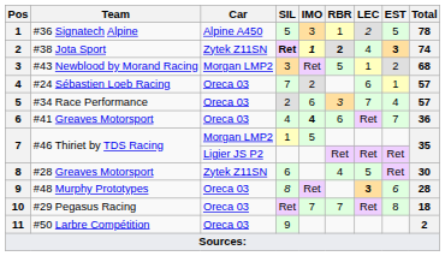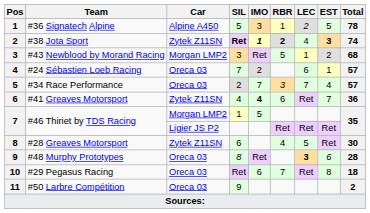#34 Race Performance | IMO: 6 -> 7
#41 Greaves Motorsport | Car: Oreca 03 -> Zytek Z11SN
#29 Pegasus Racing | IMO: 7 -> 6
